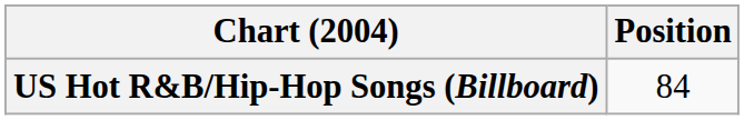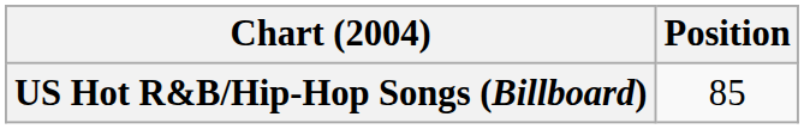US Hot R&B/Hip-Hop Songs (Billboard) | Position: 84 -> 85
